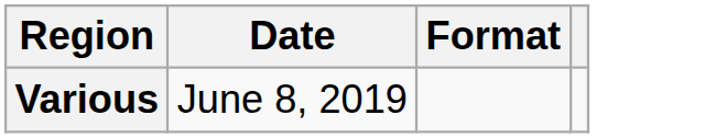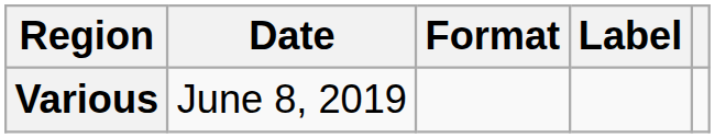+ column: Label
